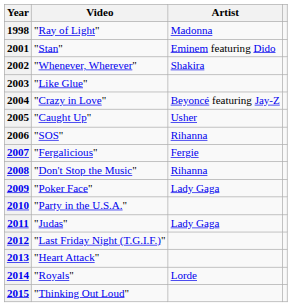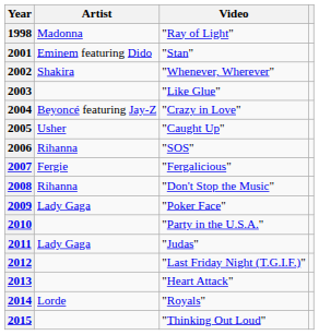columns swapped: Artist <-> Video
